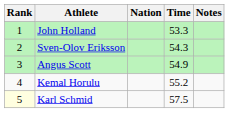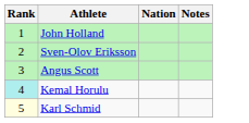- column: Time | 53.3 | 54.3 | 54.9 | 55.2 | 57.5
Kemal Horulu | Rank: no background -> paleturquoise background
